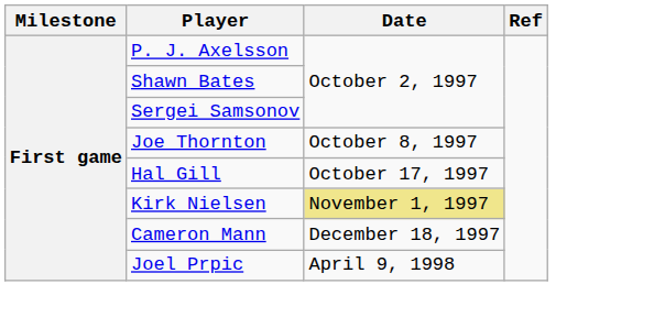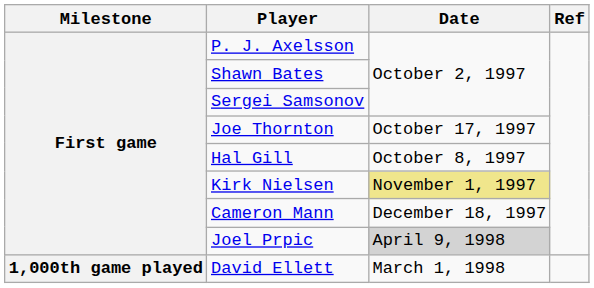Joe Thornton | Date: October 8, 1997 -> October 17, 1997
Hal Gill | Date: October 17, 1997 -> October 8, 1997
Joel Prpic | Date: no background -> lightgrey background
+ row: 1,000th game played | David Ellett | March 1, 1998
